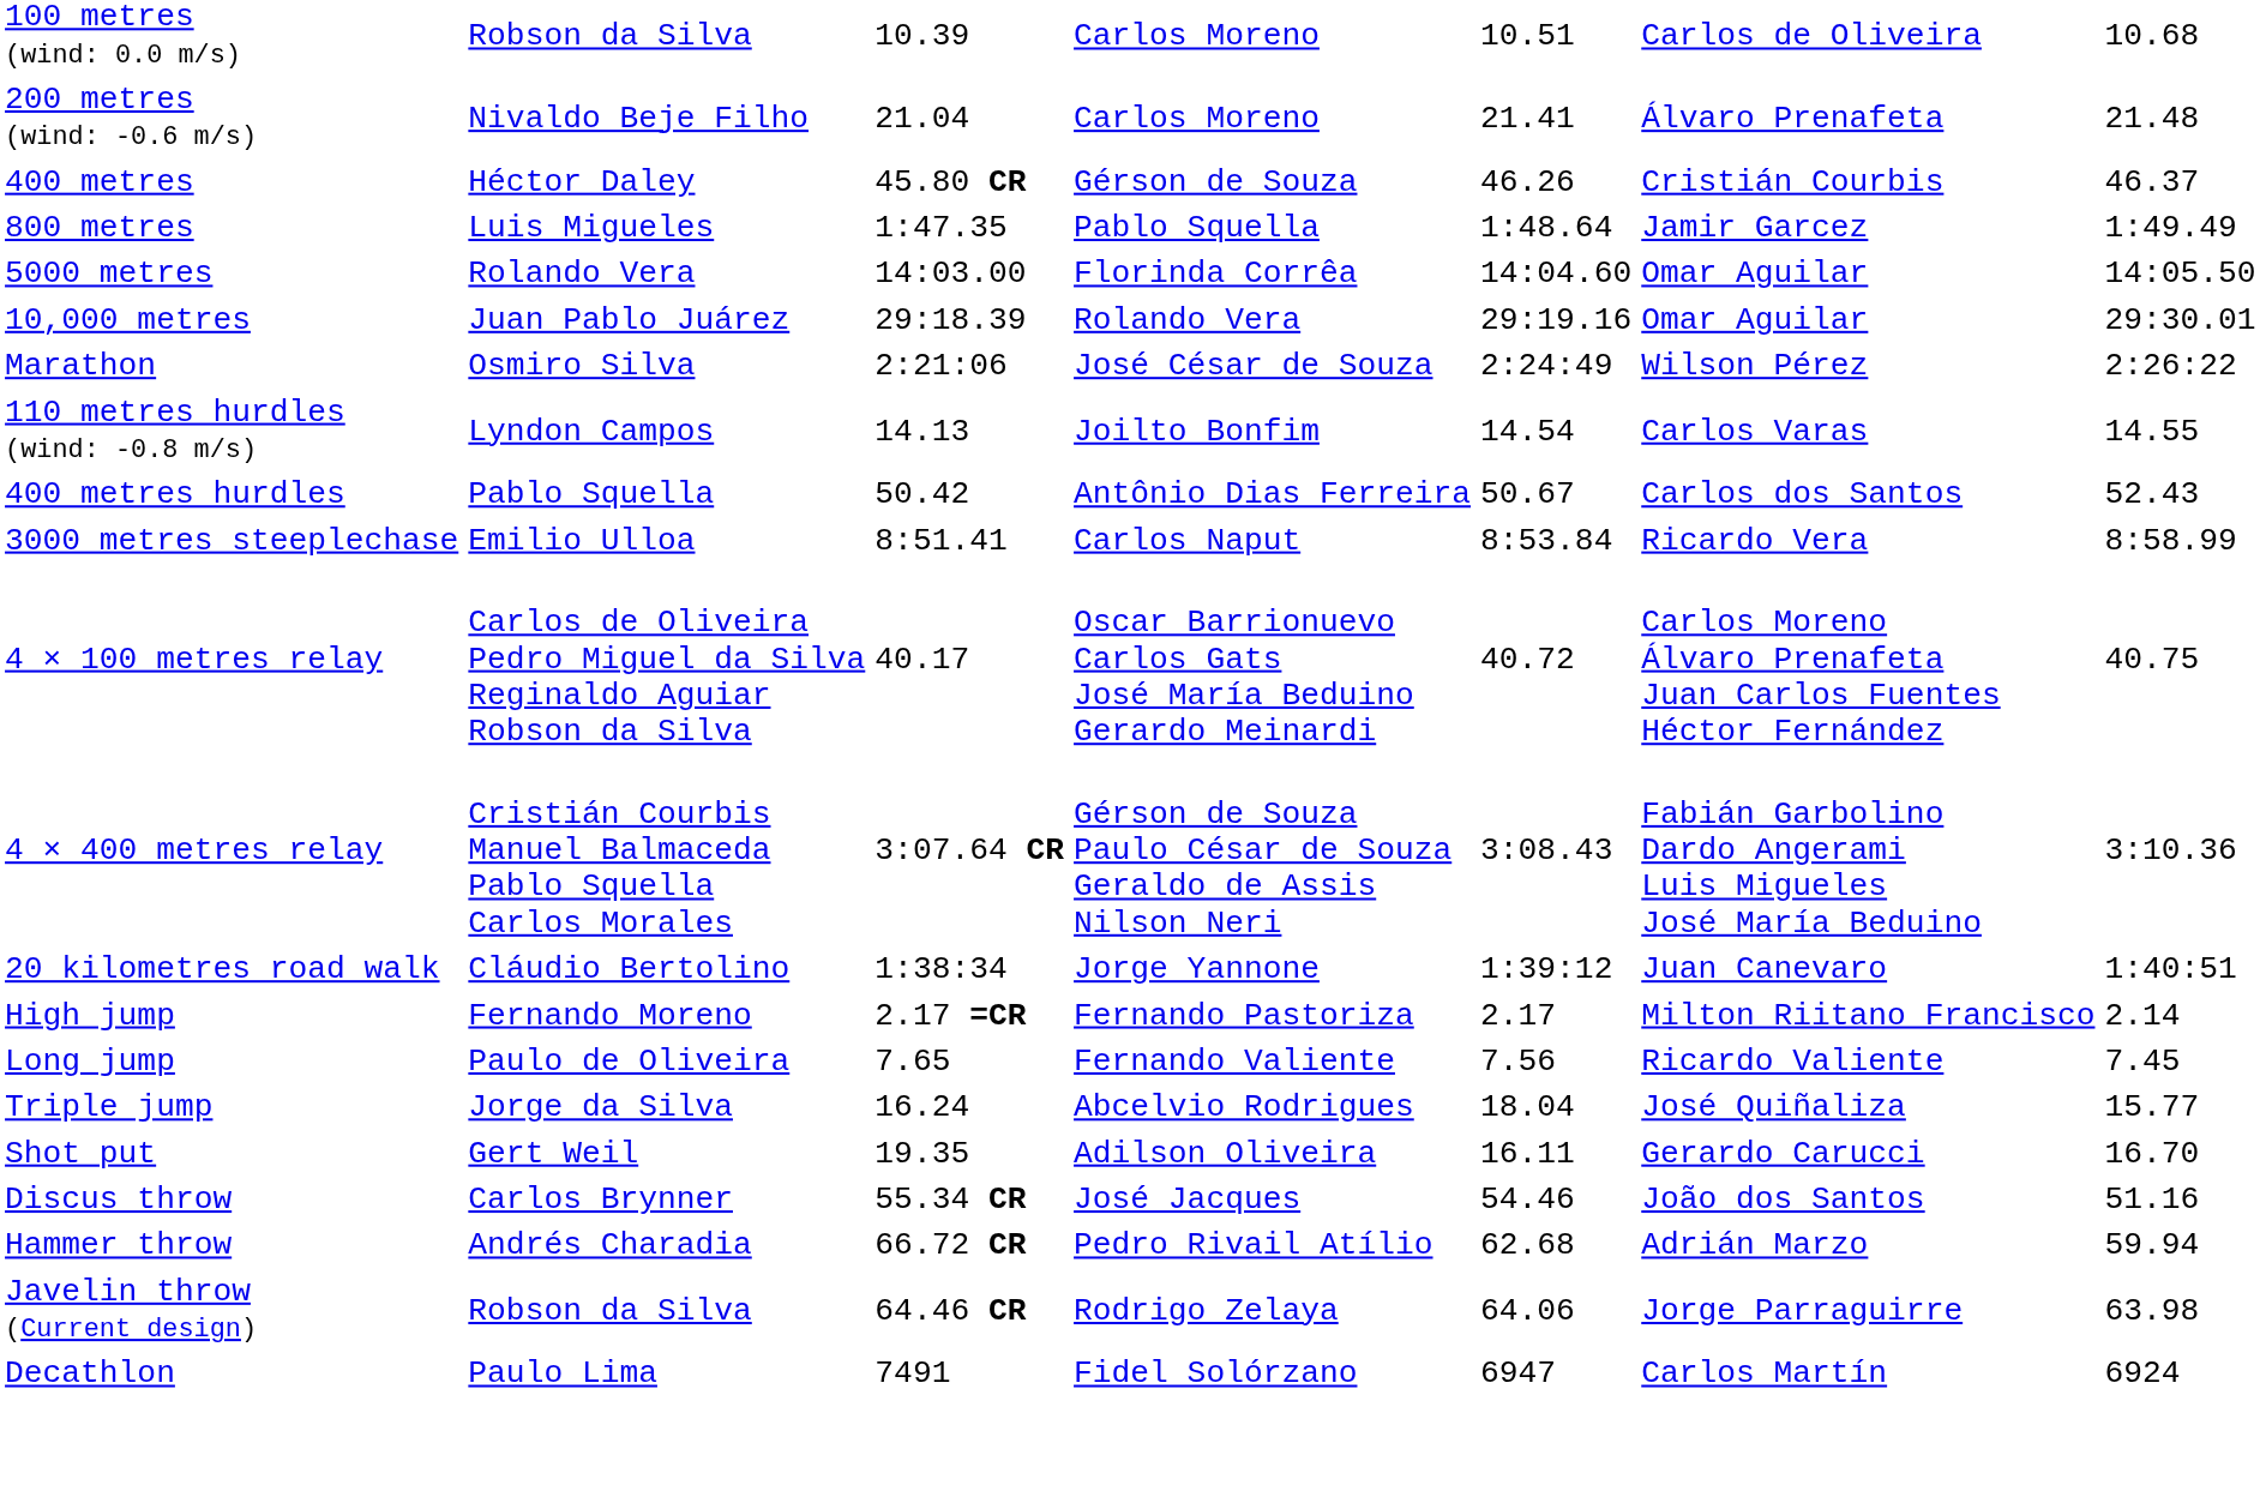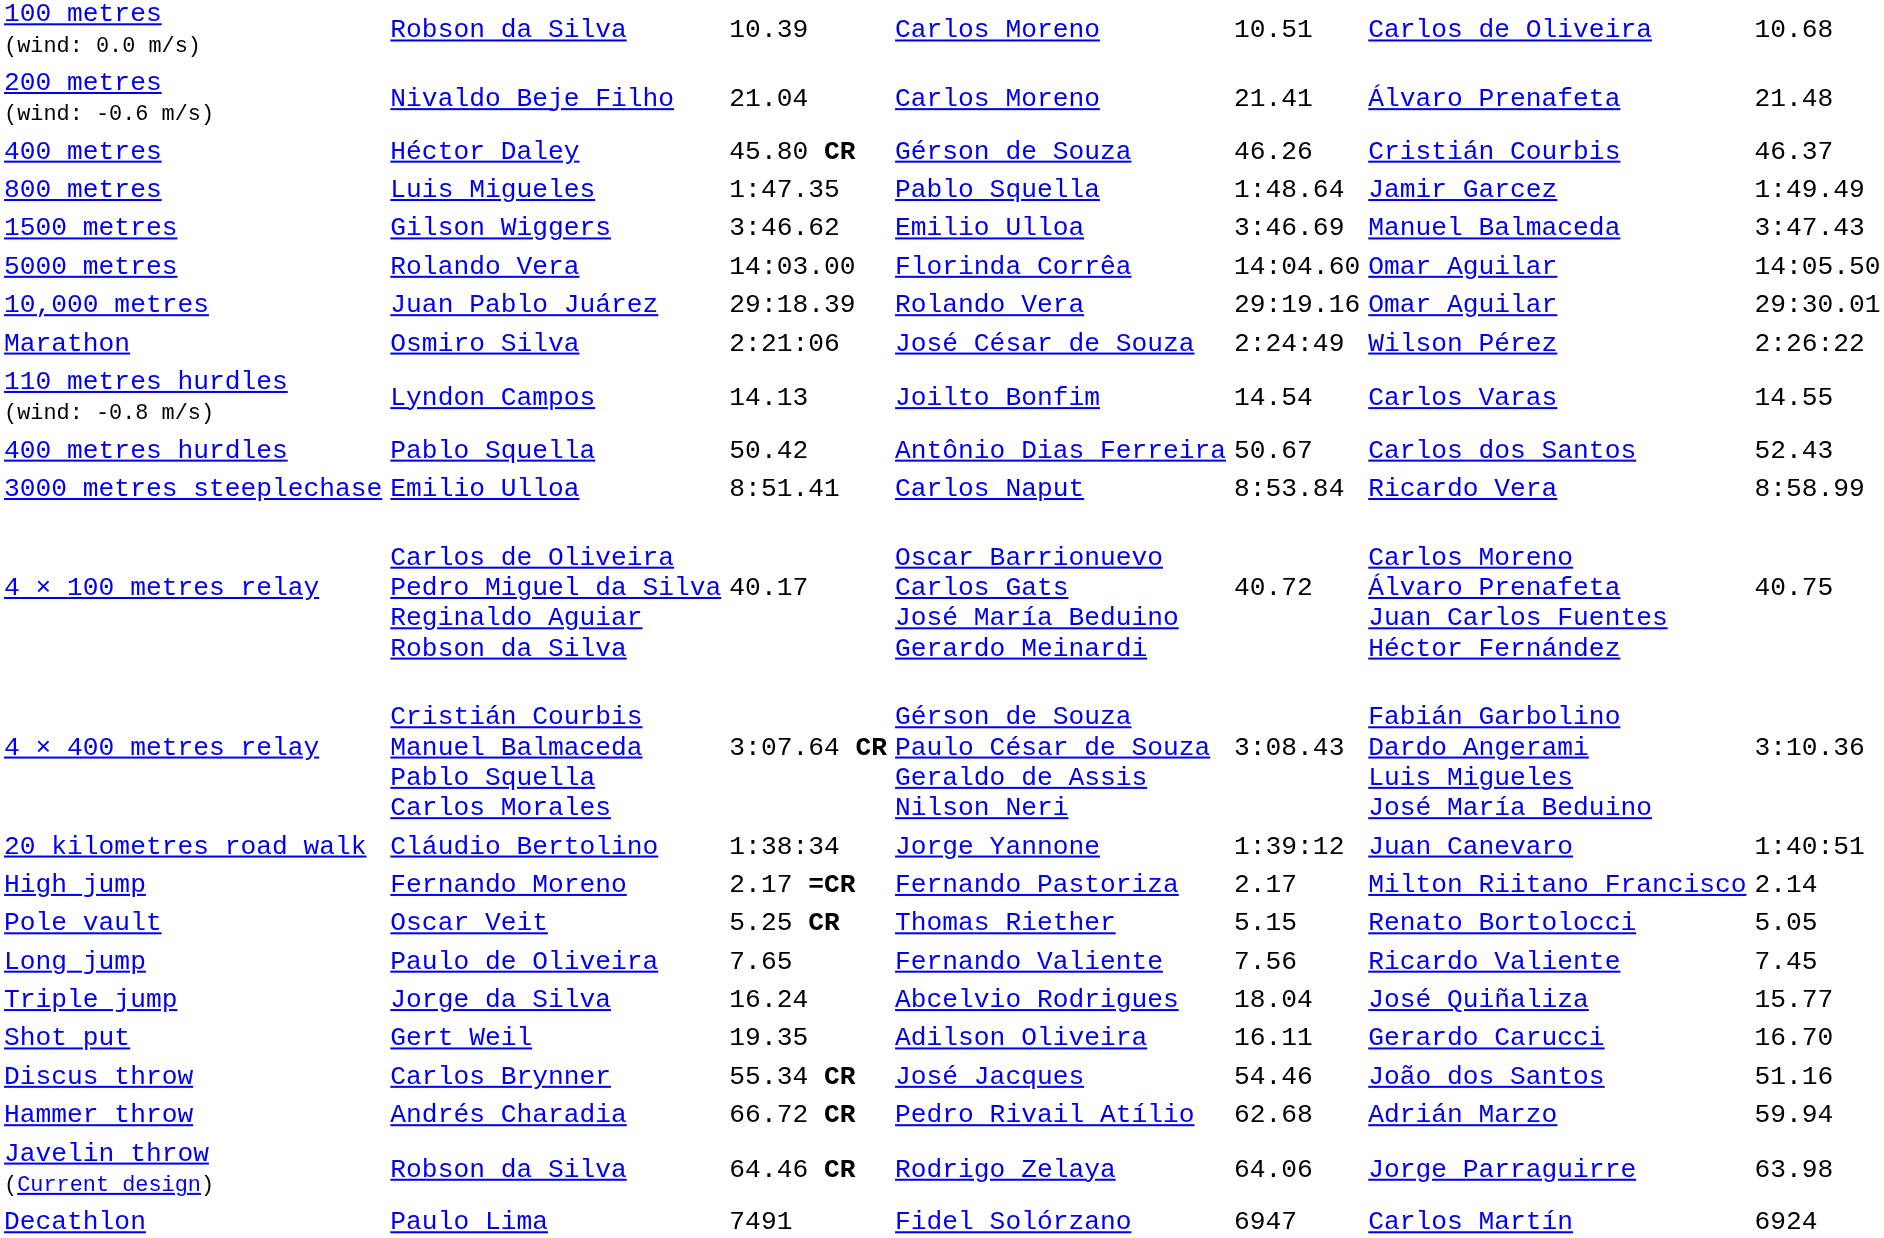+ row: 1500 metres | Gilson Wiggers | 3:46.62 | Emilio Ulloa | 3:46.69 | Manuel Balmaceda | 3:47.43
+ row: Pole vault | Oscar Veit | 5.25 CR | Thomas Riether | 5.15 | Renato Bortolocci | 5.05
